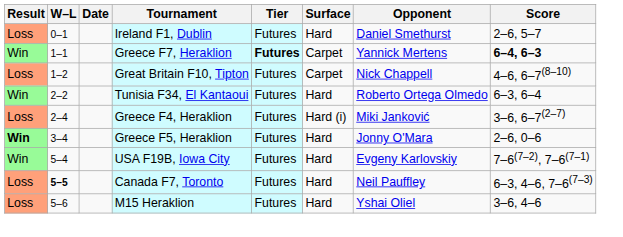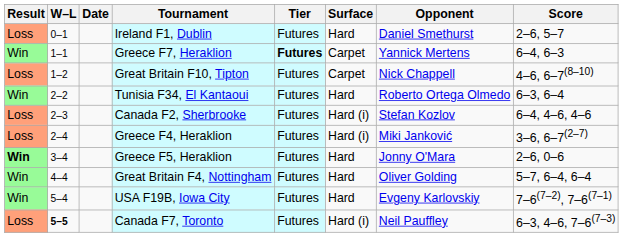Greece F7, Heraklion | Score: bold -> normal
+ row: Loss | 2–3 | Canada F2, Sherbrooke | Futures | Hard (i) | Stefan Kozlov | 6–4, 4–6, 4–6
+ row: Win | 4–4 | Great Britain F4, Nottingham | Futures | Hard | Oliver Golding | 5–7, 6–4, 6–4
Canada F7, Toronto | Surface: Hard -> Hard (i)
- row: Loss | 5–6 | M15 Heraklion | Futures | Hard | Yshai Oliel | 3–6, 4–6
